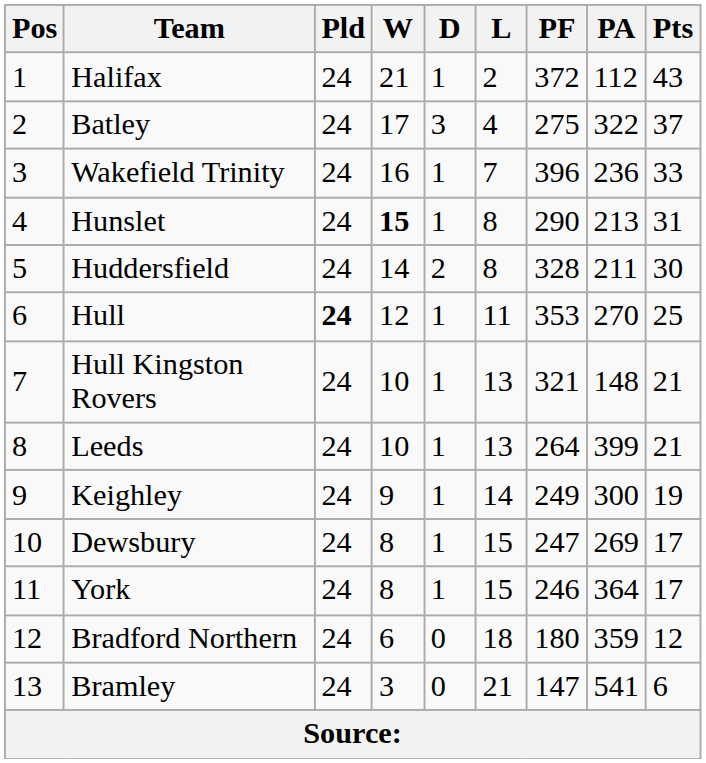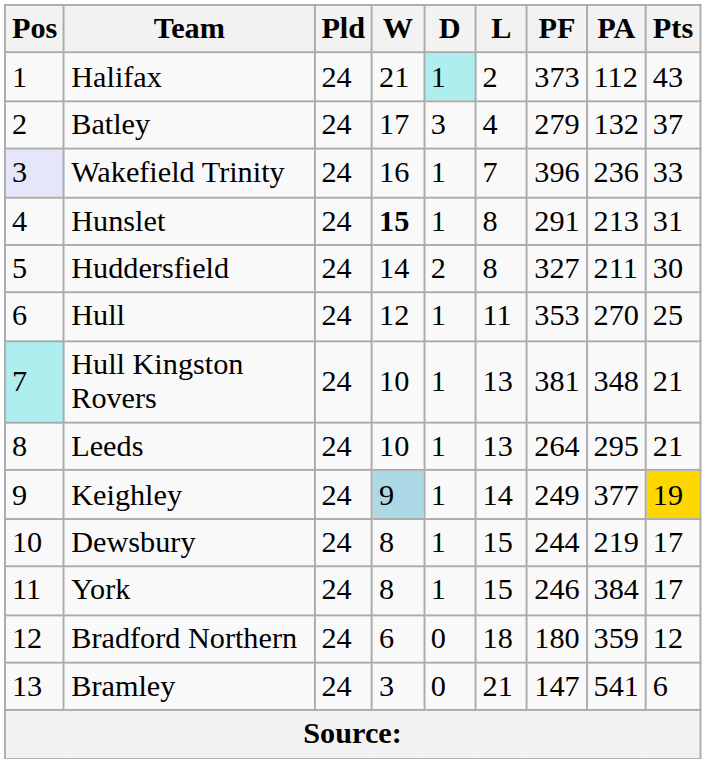Halifax | D: no background -> paleturquoise background
Halifax | PF: 372 -> 373
Batley | PF: 275 -> 279
Batley | PA: 322 -> 132
Wakefield Trinity | Pos: no background -> lavender background
Hunslet | PF: 290 -> 291
Huddersfield | PF: 328 -> 327
Hull | Pld: bold -> normal
Hull Kingston Rovers | Pos: no background -> paleturquoise background
Hull Kingston Rovers | PF: 321 -> 381
Hull Kingston Rovers | PA: 148 -> 348
Leeds | PA: 399 -> 295
Keighley | W: no background -> lightblue background
Keighley | PA: 300 -> 377
Keighley | Pts: no background -> gold background
Dewsbury | PF: 247 -> 244
Dewsbury | PA: 269 -> 219
York | PA: 364 -> 384
